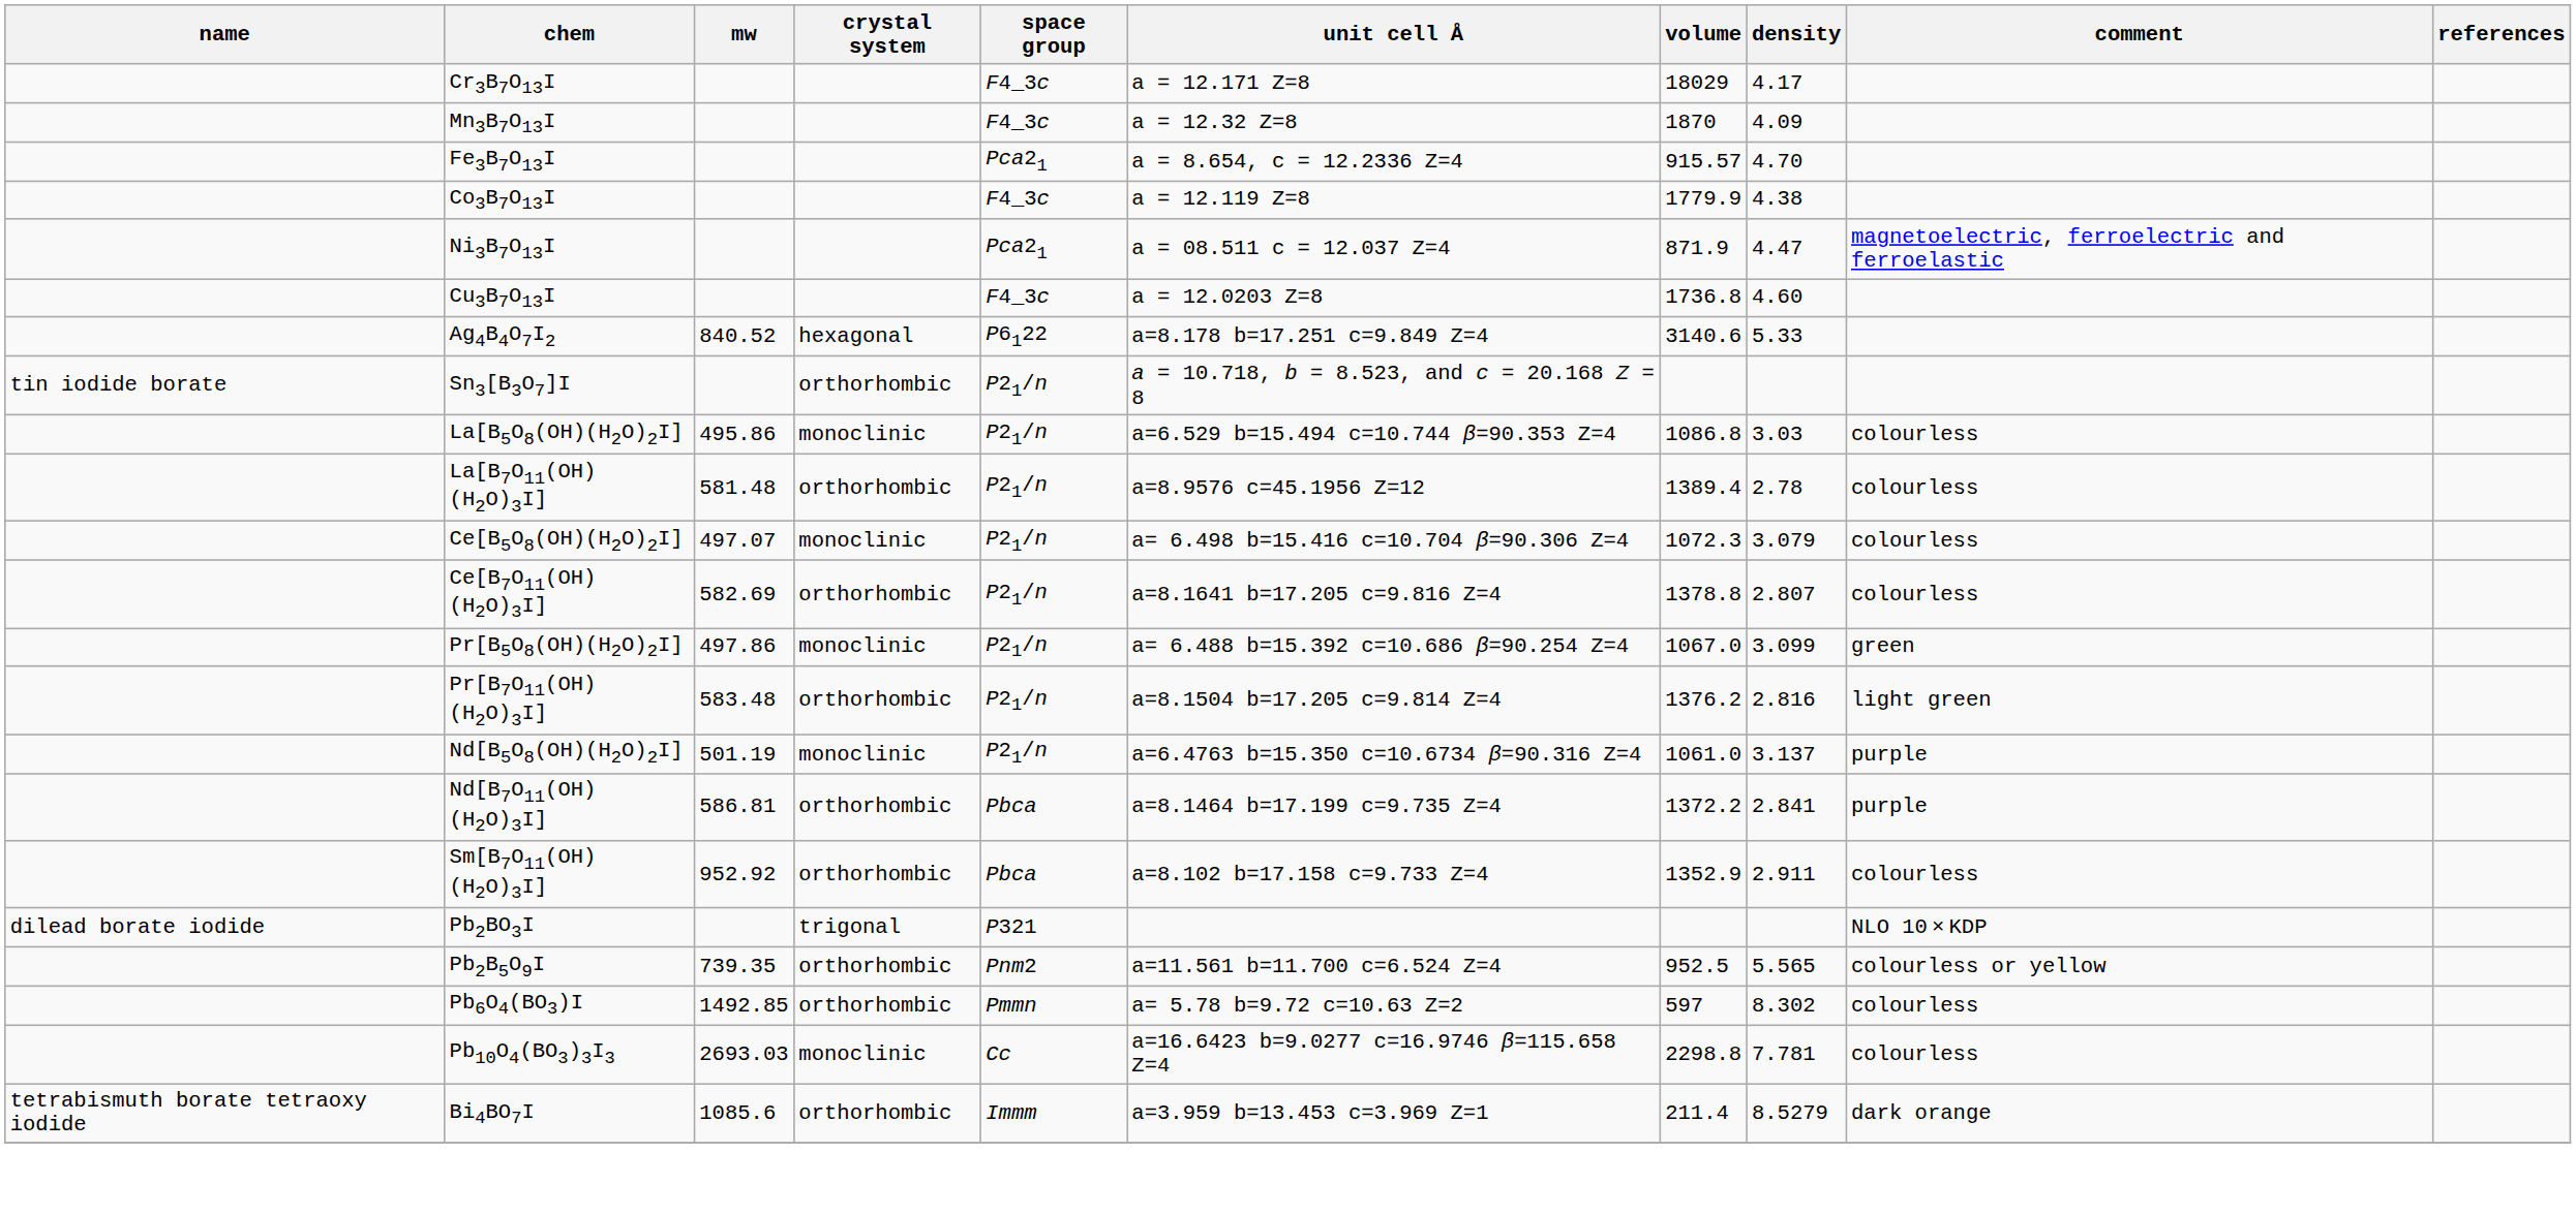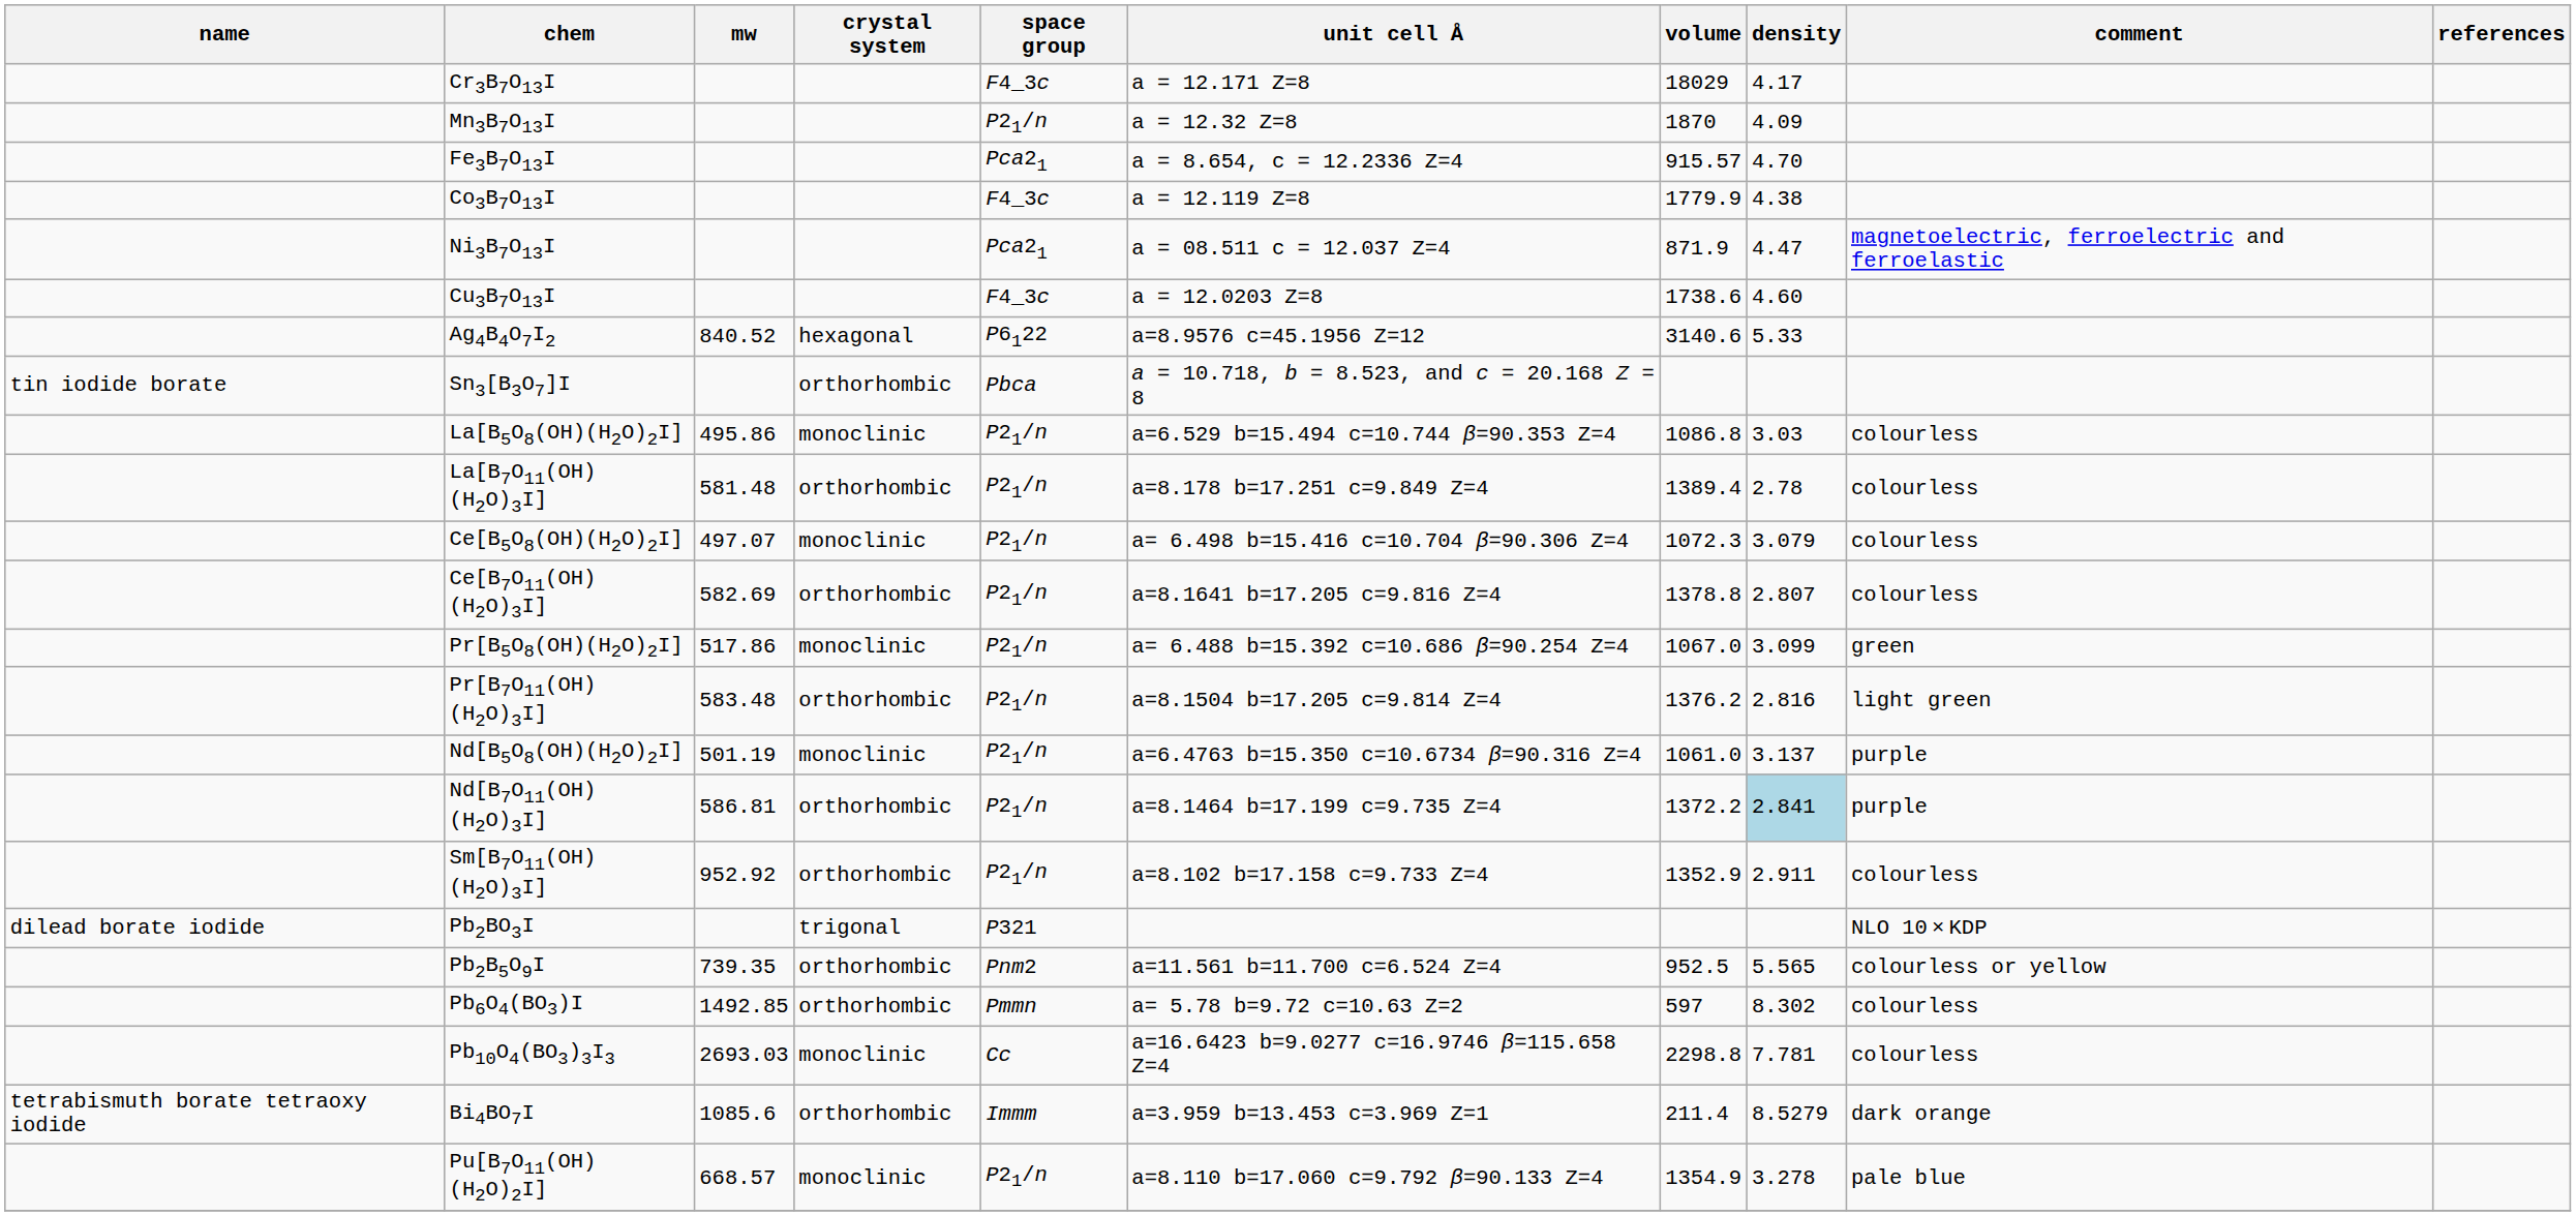Mn3B7O13I | space group: F4_3c -> P21/n
Cu3B7O13I | volume: 1736.8 -> 1738.6
Ag4B4O7I2 | unit cell Å: a=8.178 b=17.251 c=9.849 Z=4 -> a=8.9576 c=45.1956 Z=12
Sn3[B3O7]I | space group: P21/n -> Pbca
La[B7O11(OH)(H2O)3I] | unit cell Å: a=8.9576 c=45.1956 Z=12 -> a=8.178 b=17.251 c=9.849 Z=4
Pr[B5O8(OH)(H2O)2I] | mw: 497.86 -> 517.86
Nd[B7O11(OH)(H2O)3I] | space group: Pbca -> P21/n
Nd[B7O11(OH)(H2O)3I] | density: no background -> lightblue background
Sm[B7O11(OH)(H2O)3I] | space group: Pbca -> P21/n
+ row: Pu[B7O11(OH)(H2O)2I] | 668.57 | monoclinic | P21/n | a=8.110 b=17.060 c=9.792 β=90.133 Z=4 | 1354.9 | 3.278 | pale blue
